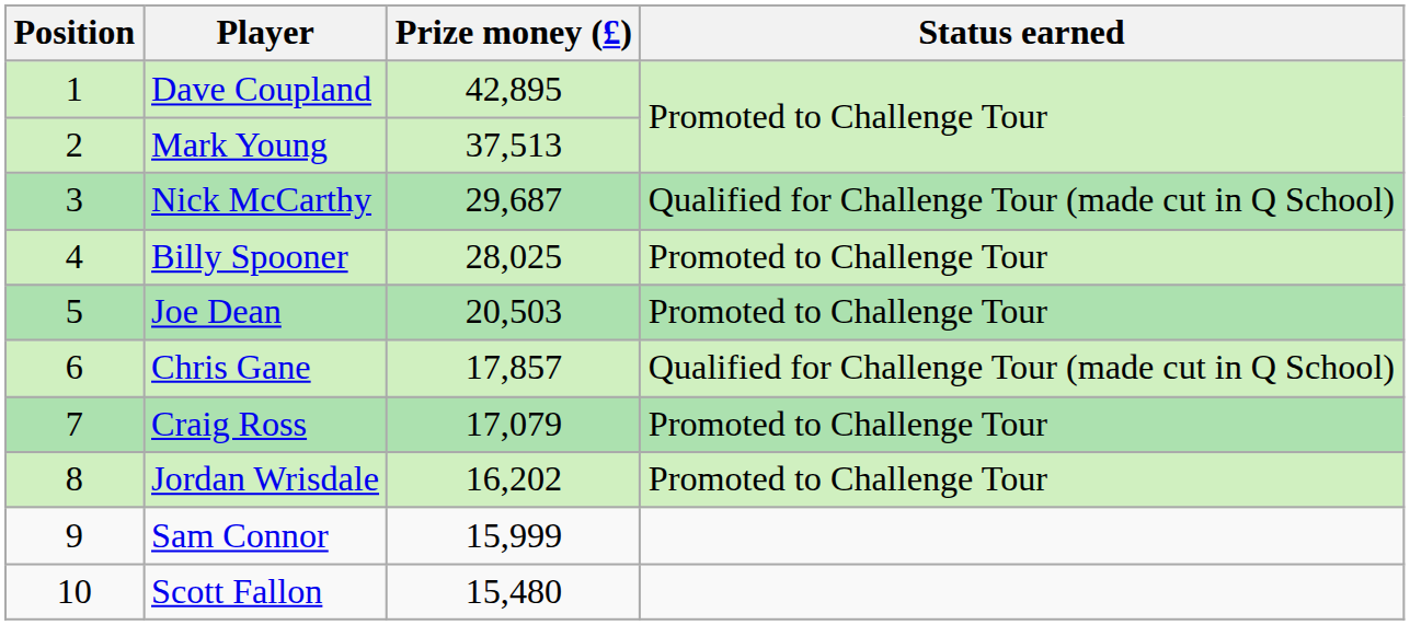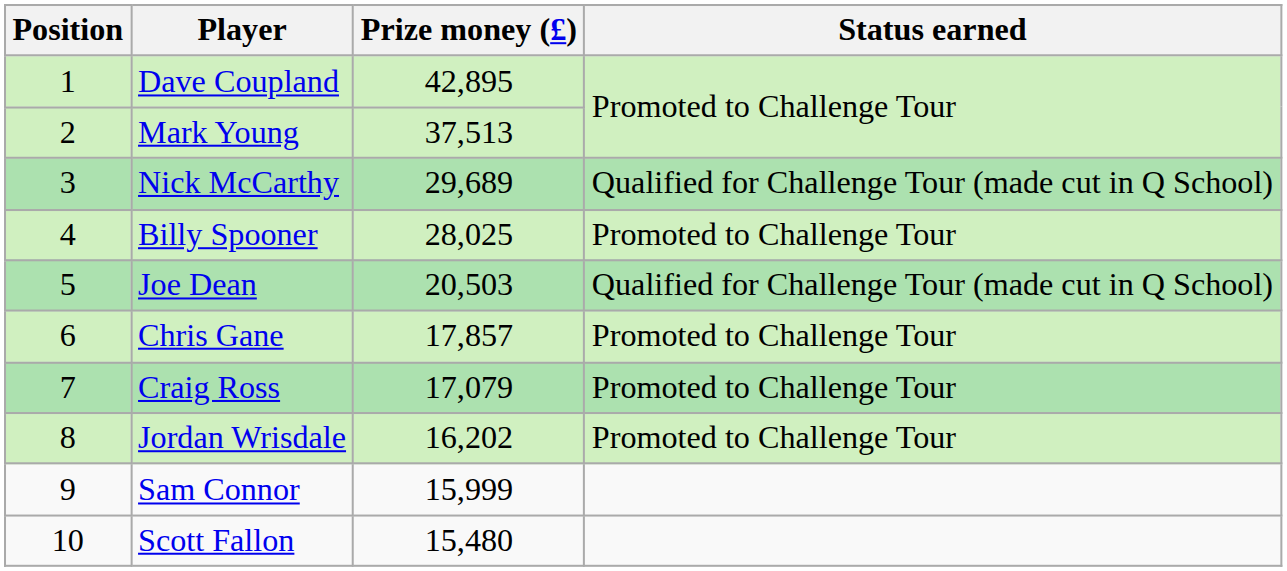Nick McCarthy | Prize money (£): 29,687 -> 29,689
Joe Dean | Status earned: Promoted to Challenge Tour -> Qualified for Challenge Tour (made cut in Q School)
Chris Gane | Status earned: Qualified for Challenge Tour (made cut in Q School) -> Promoted to Challenge Tour
